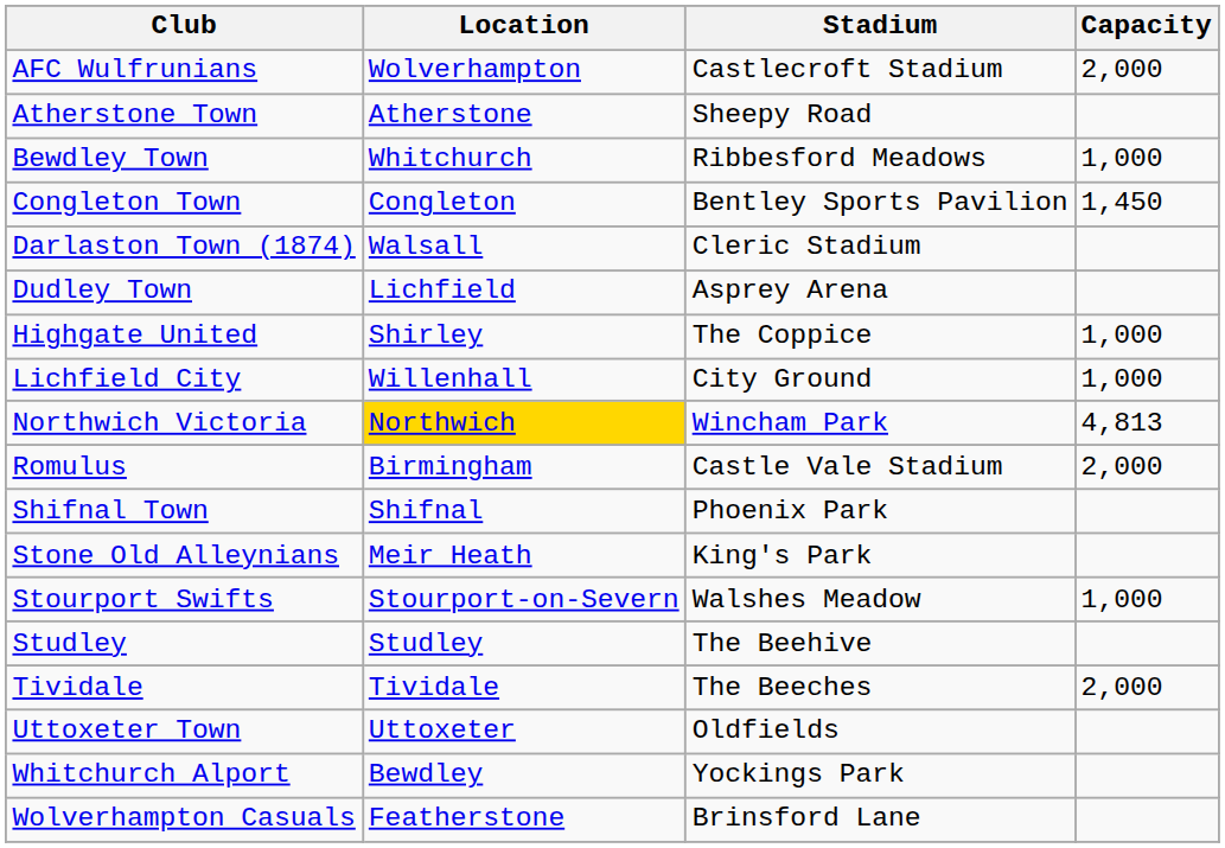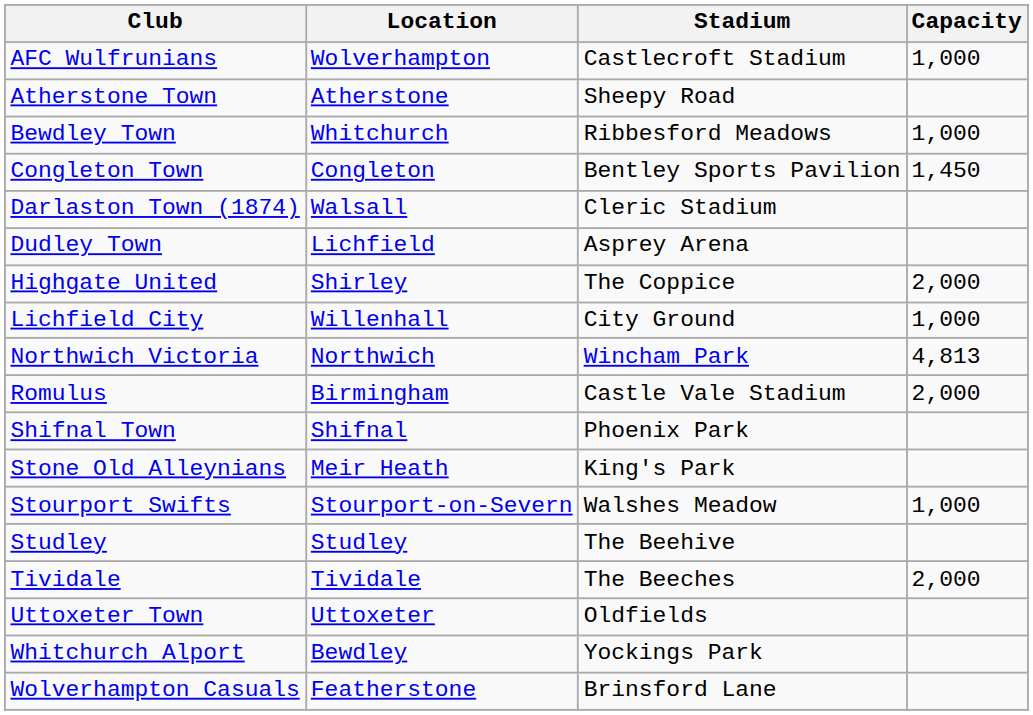AFC Wulfrunians | Capacity: 2,000 -> 1,000
Highgate United | Capacity: 1,000 -> 2,000
Northwich Victoria | Location: gold background -> no background
